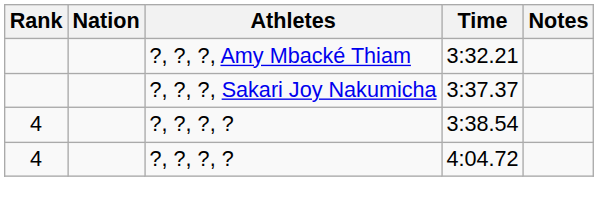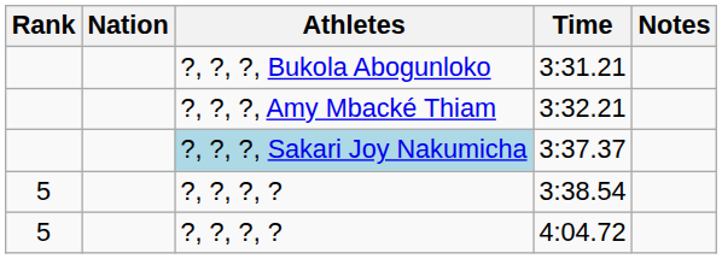+ row: ?, ?, ?, Bukola Abogunloko | 3:31.21
3:37.37 | Athletes: no background -> lightblue background
3:38.54 | Rank: 4 -> 5
4:04.72 | Rank: 4 -> 5
